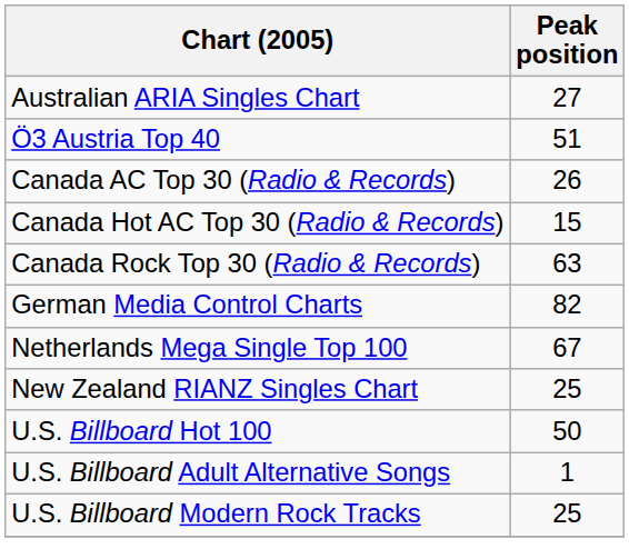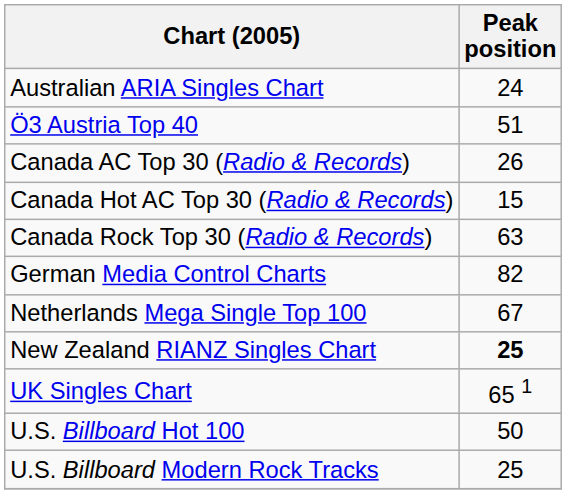Australian ARIA Singles Chart | Peak position: 27 -> 24
New Zealand RIANZ Singles Chart | Peak position: normal -> bold
+ row: UK Singles Chart | 65 1
- row: U.S. Billboard Adult Alternative Songs | 1
